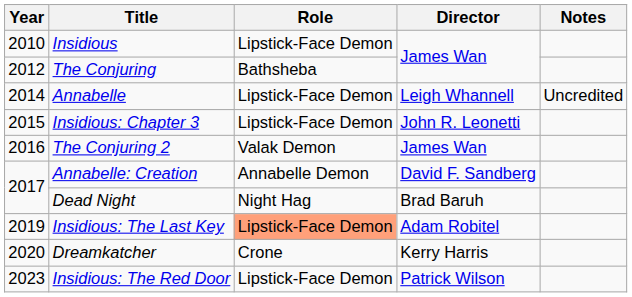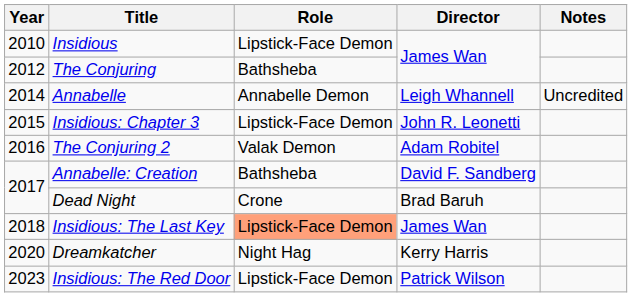Annabelle | Role: Lipstick-Face Demon -> Annabelle Demon
The Conjuring 2 | Director: James Wan -> Adam Robitel
Annabelle: Creation | Role: Annabelle Demon -> Bathsheba
Dead Night | Role: Night Hag -> Crone
Insidious: The Last Key | Year: 2019 -> 2018
Insidious: The Last Key | Director: Adam Robitel -> James Wan
Dreamkatcher | Role: Crone -> Night Hag
